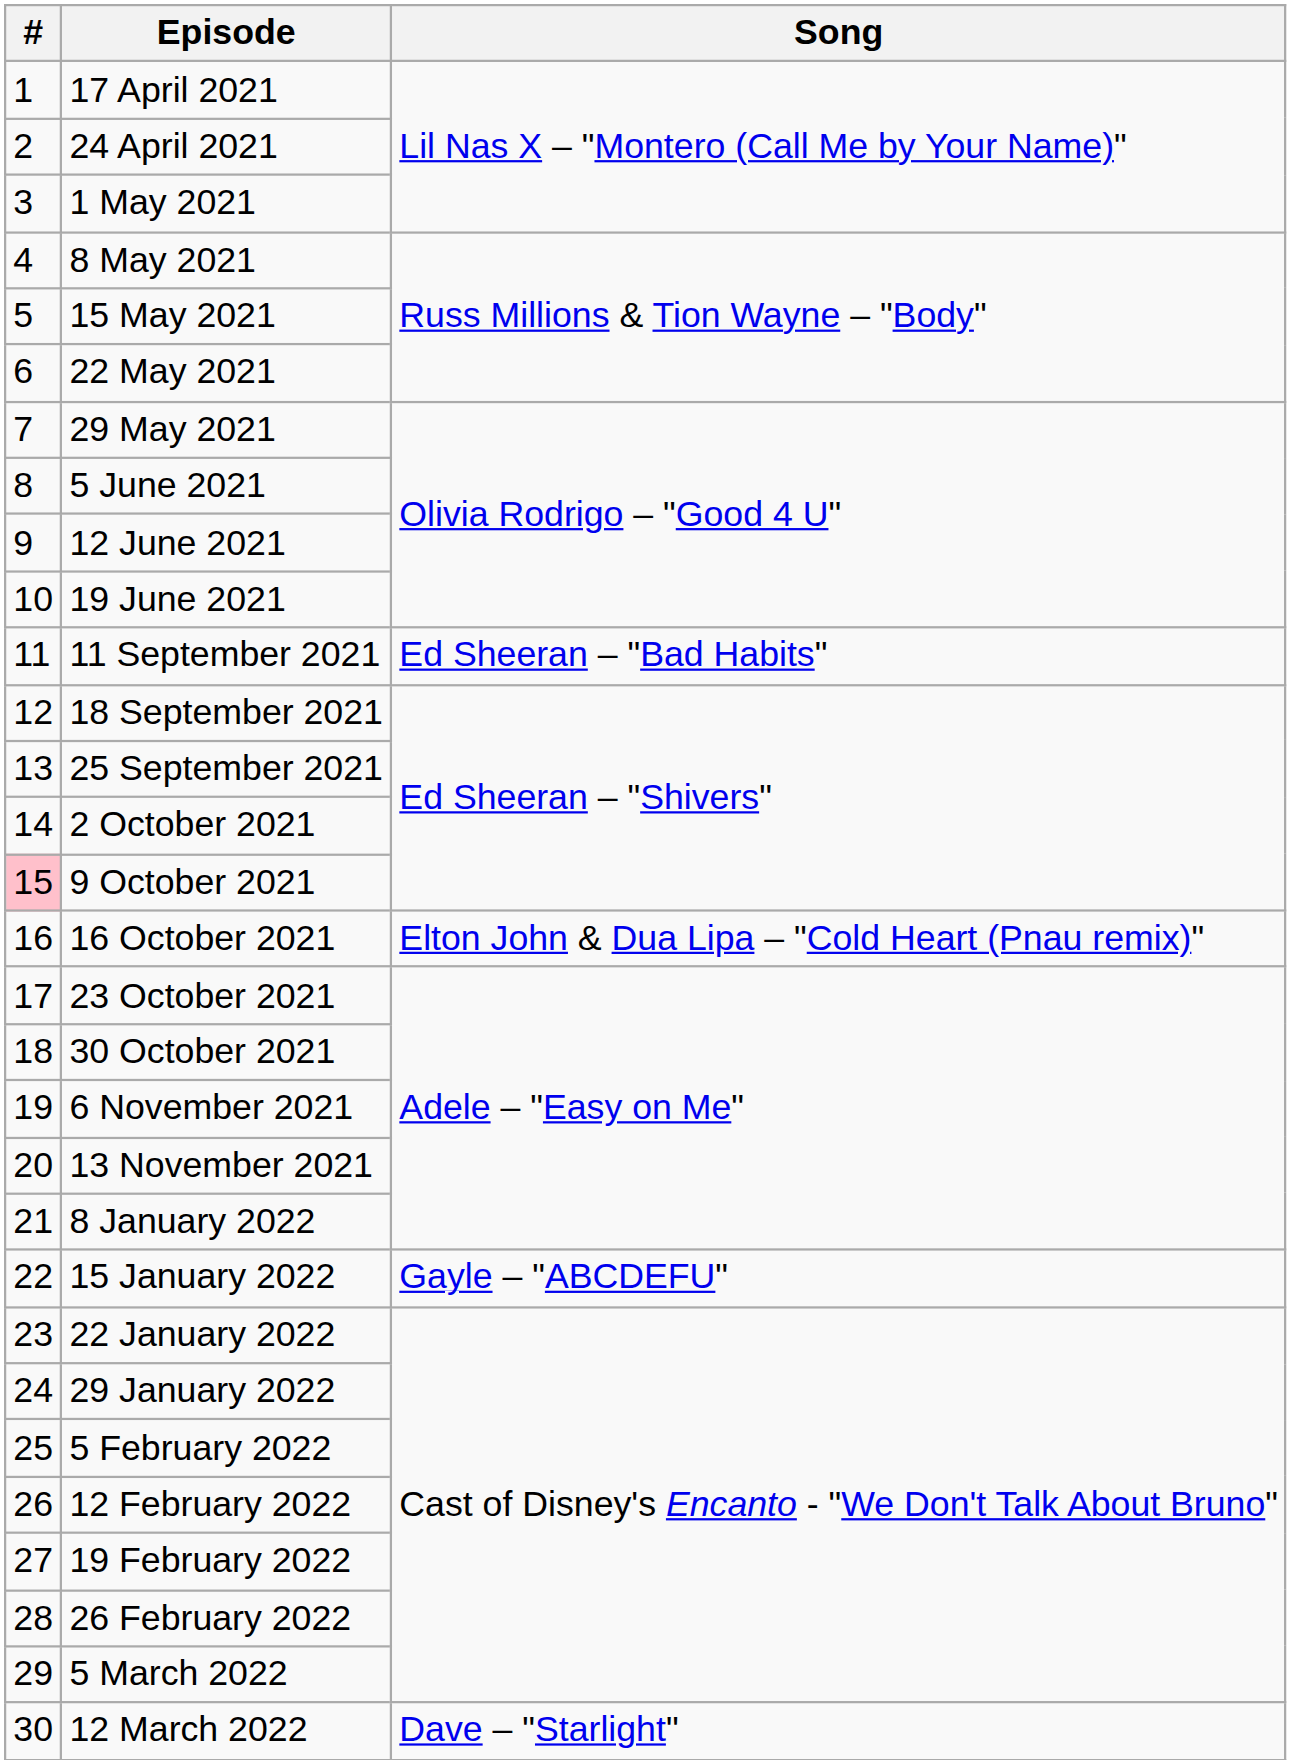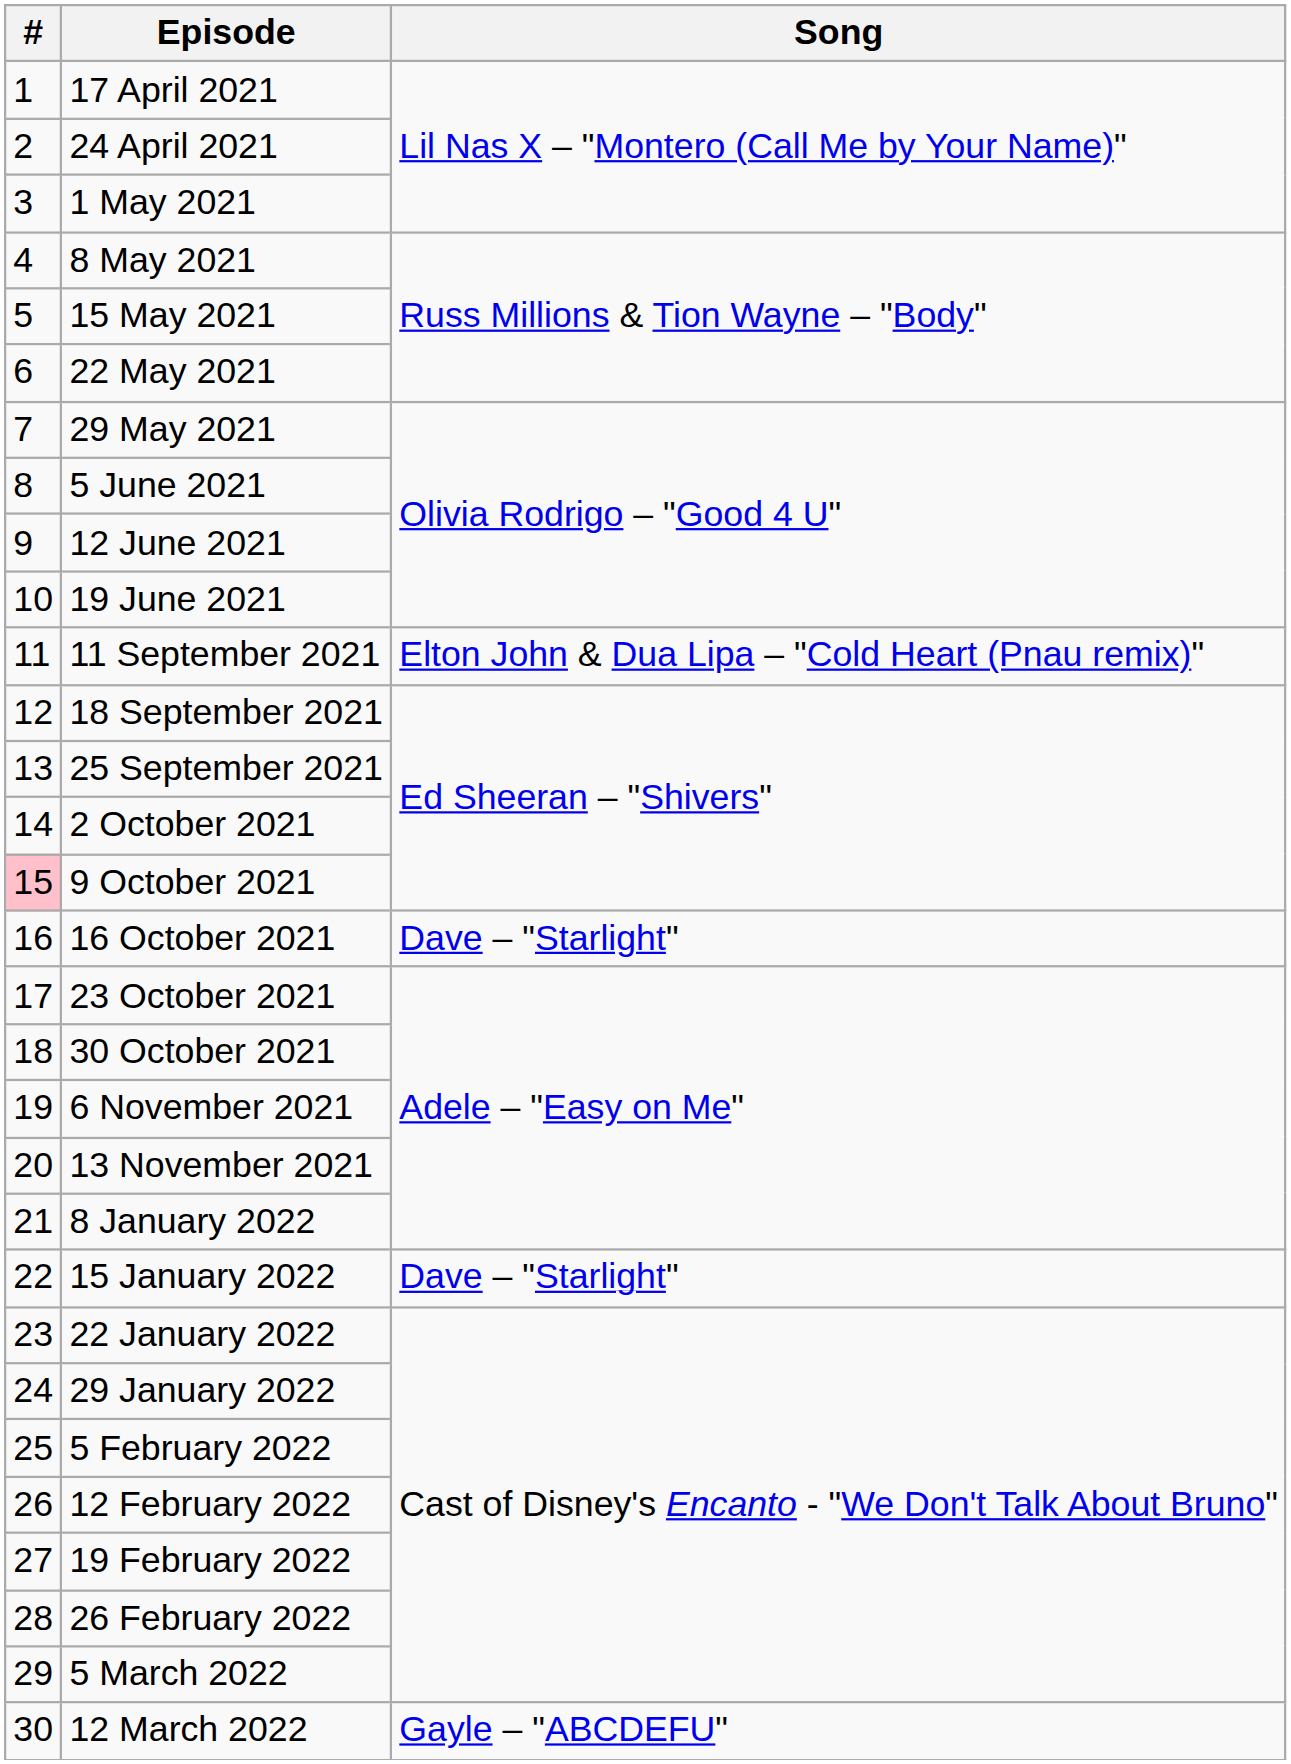11 September 2021 | Song: Ed Sheeran – "Bad Habits" -> Elton John & Dua Lipa – "Cold Heart (Pnau remix)"
16 October 2021 | Song: Elton John & Dua Lipa – "Cold Heart (Pnau remix)" -> Dave – "Starlight"
15 January 2022 | Song: Gayle – "ABCDEFU" -> Dave – "Starlight"
12 March 2022 | Song: Dave – "Starlight" -> Gayle – "ABCDEFU"
